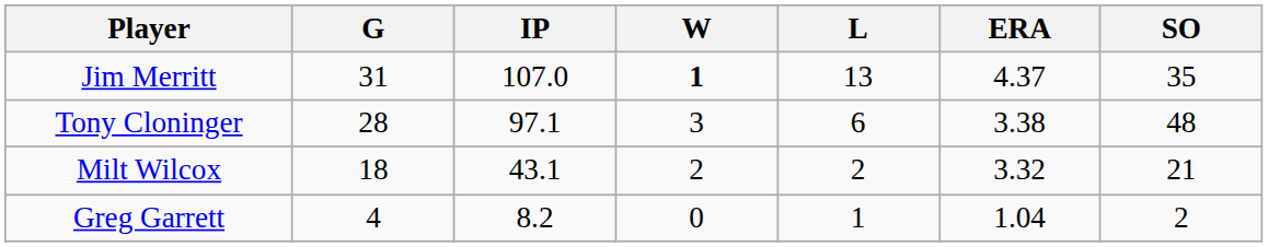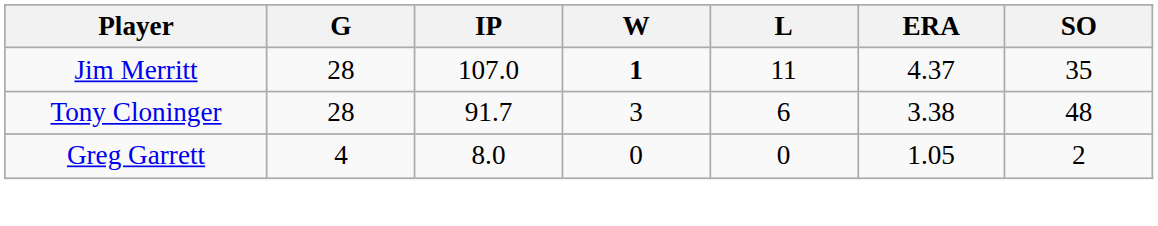Jim Merritt | G: 31 -> 28
Jim Merritt | L: 13 -> 11
Tony Cloninger | IP: 97.1 -> 91.7
- row: Milt Wilcox | 18 | 43.1 | 2 | 2 | 3.32 | 21
Greg Garrett | IP: 8.2 -> 8.0
Greg Garrett | L: 1 -> 0
Greg Garrett | ERA: 1.04 -> 1.05
